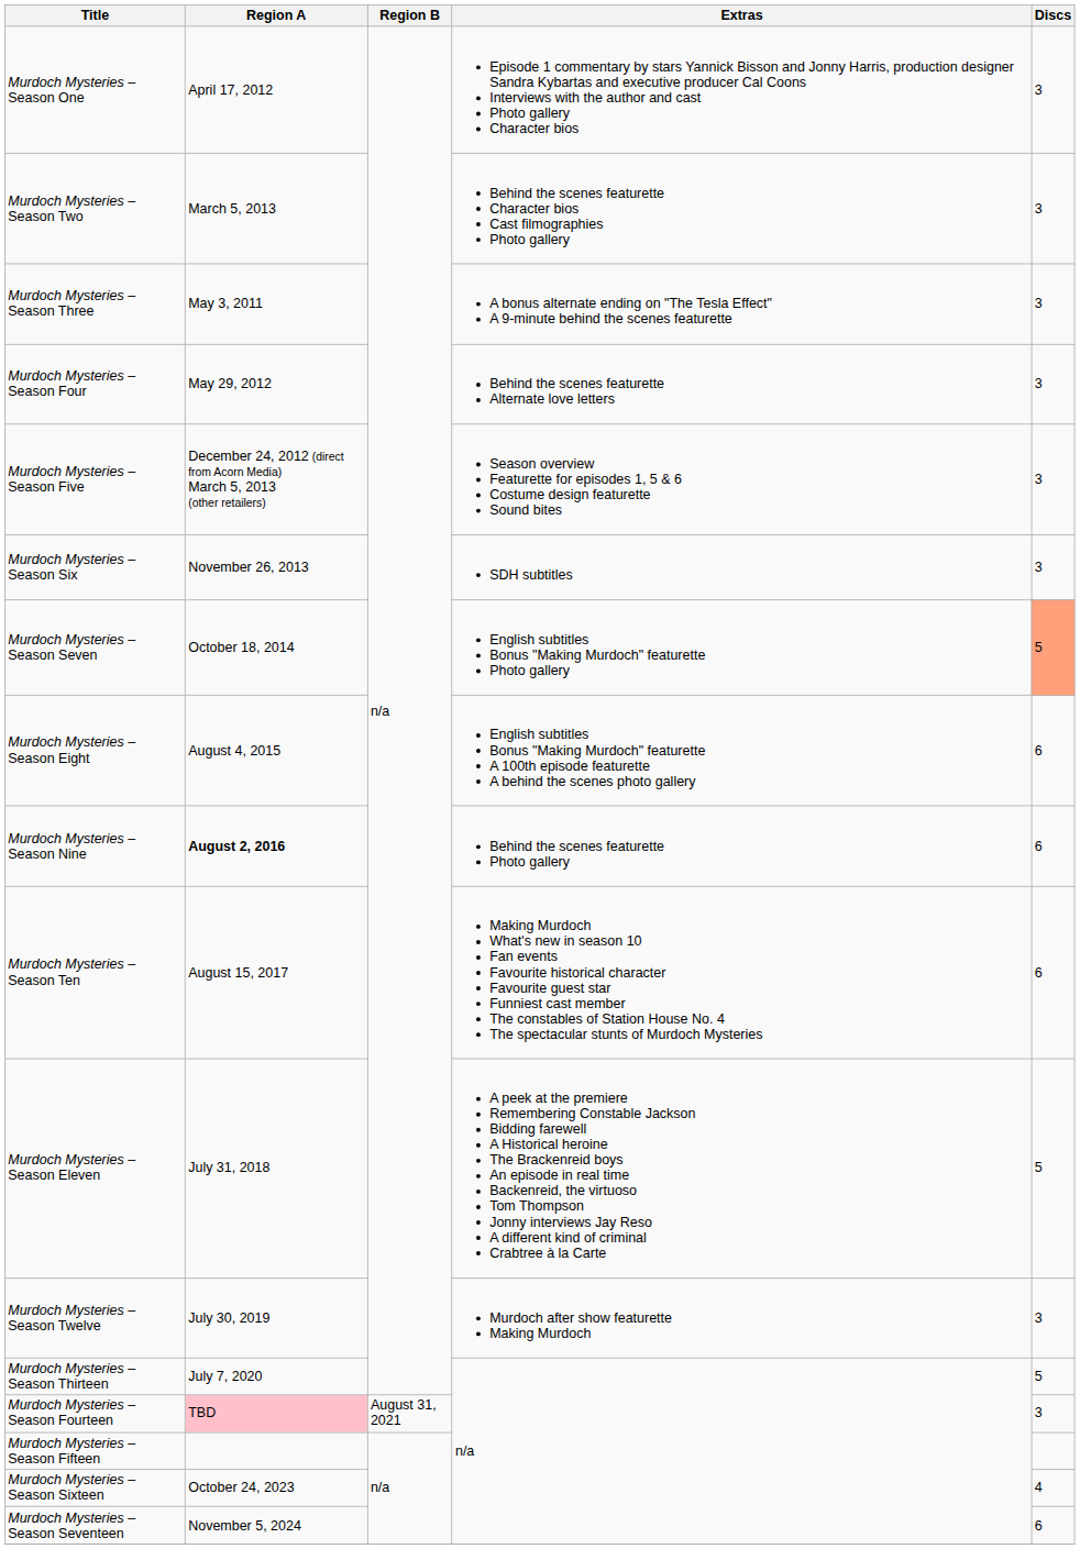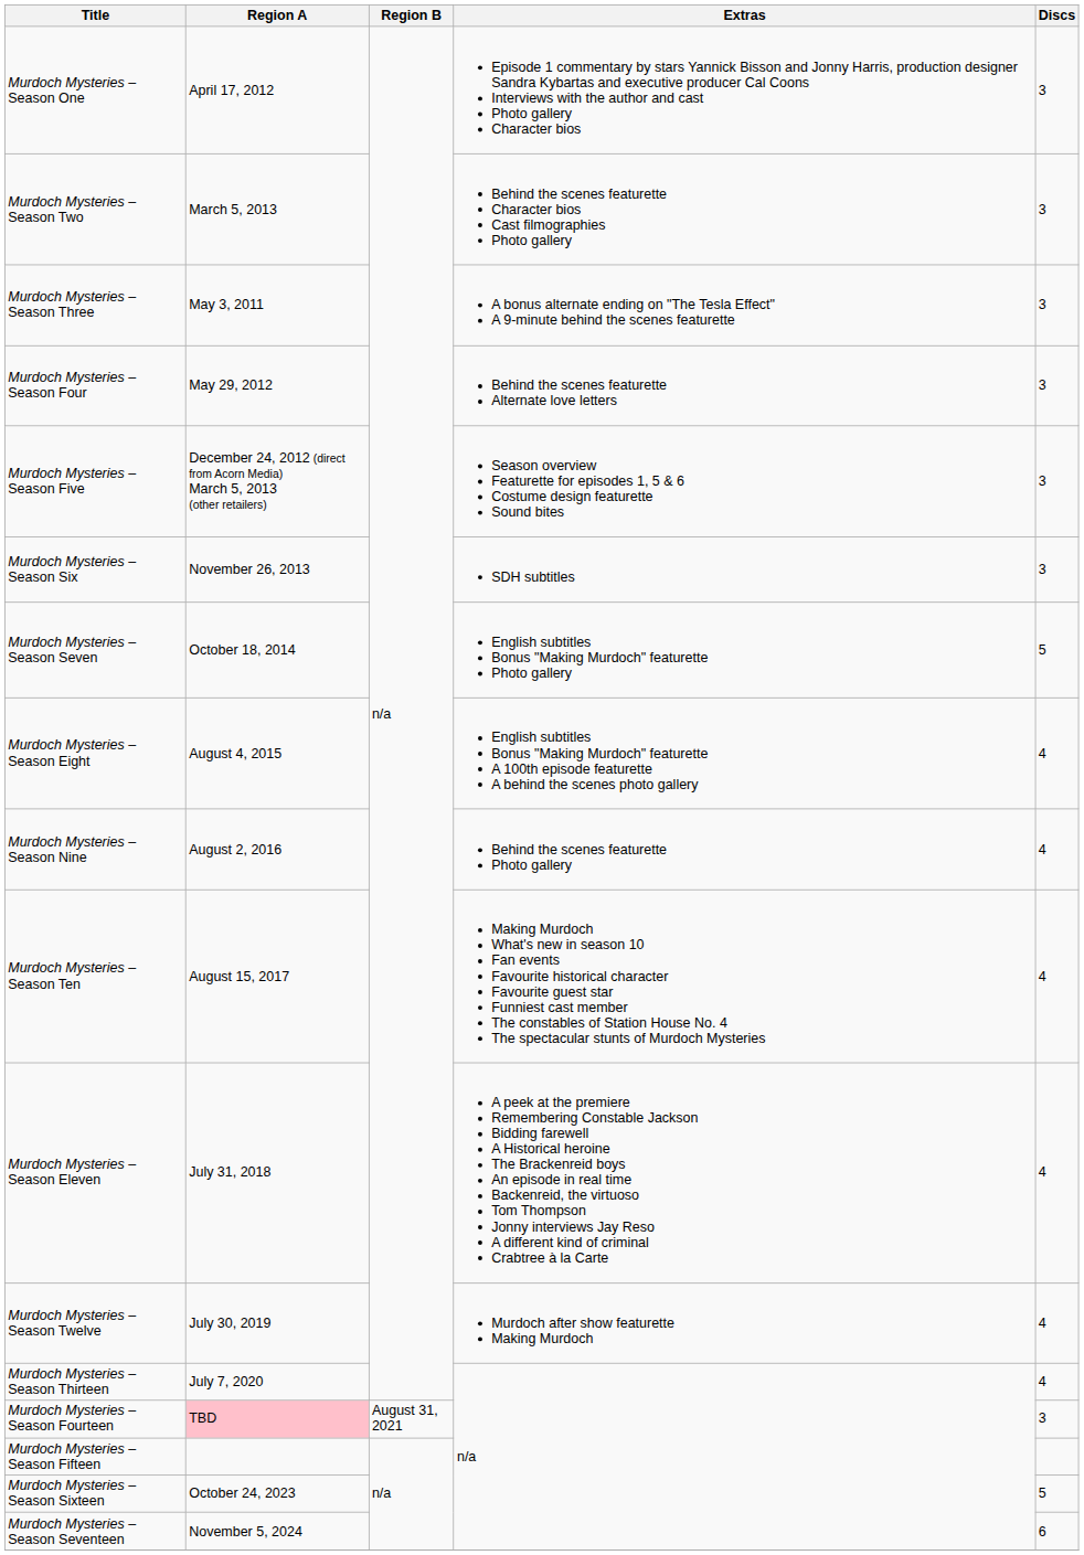Murdoch Mysteries – Season Seven | Discs: lightsalmon background -> no background
Murdoch Mysteries – Season Eight | Discs: 6 -> 4
Murdoch Mysteries – Season Nine | Region A: bold -> normal
Murdoch Mysteries – Season Nine | Discs: 6 -> 4
Murdoch Mysteries – Season Ten | Discs: 6 -> 4
Murdoch Mysteries – Season Eleven | Discs: 5 -> 4
Murdoch Mysteries – Season Twelve | Discs: 3 -> 4
Murdoch Mysteries – Season Thirteen | Discs: 5 -> 4
Murdoch Mysteries – Season Sixteen | Discs: 4 -> 5
